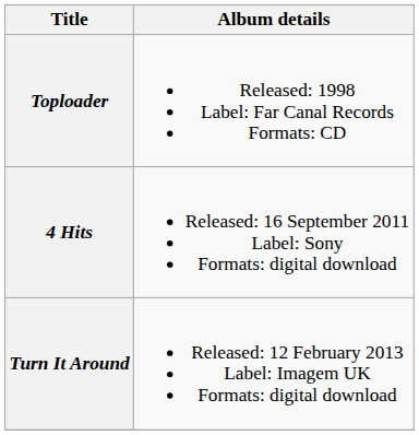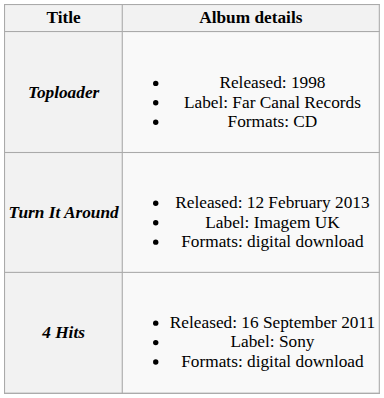rows swapped: 4 Hits <-> Turn It Around
